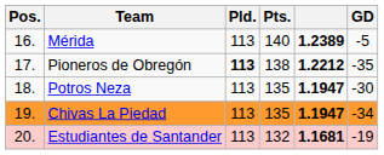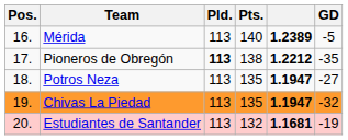Potros Neza | GD: -30 -> -27
Chivas La Piedad | GD: -34 -> -32
